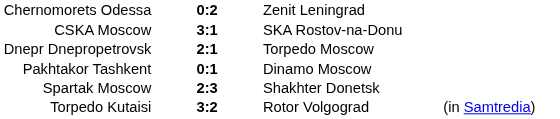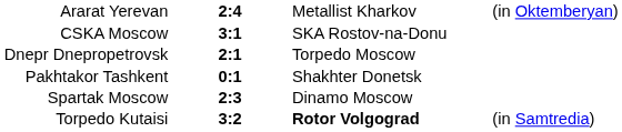+ row: Ararat Yerevan | 2:4 | Metallist Kharkov | (in Oktemberyan)
- row: Chernomorets Odessa | 0:2 | Zenit Leningrad
Pakhtakor Tashkent | column 3: Dinamo Moscow -> Shakhter Donetsk
Spartak Moscow | column 3: Shakhter Donetsk -> Dinamo Moscow
Torpedo Kutaisi | column 3: normal -> bold
